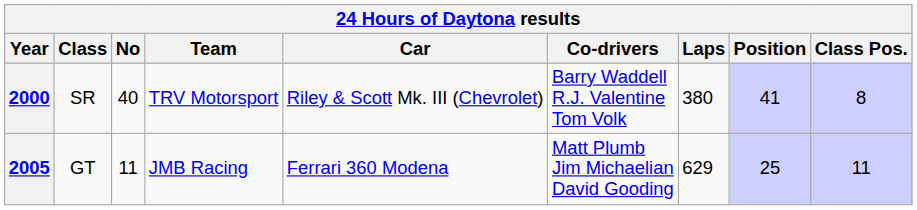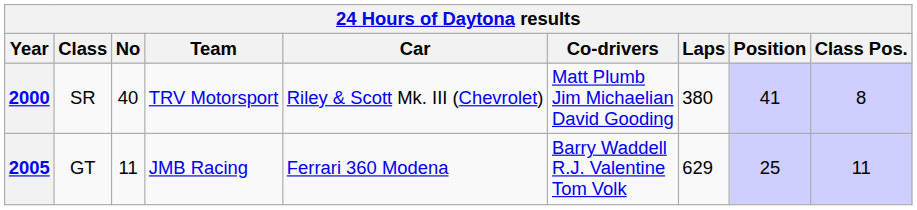2000 | Co-drivers: Barry Waddell R.J. Valentine Tom Volk -> Matt Plumb Jim Michaelian David Gooding
2005 | Co-drivers: Matt Plumb Jim Michaelian David Gooding -> Barry Waddell R.J. Valentine Tom Volk
